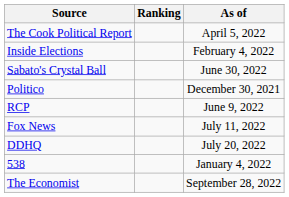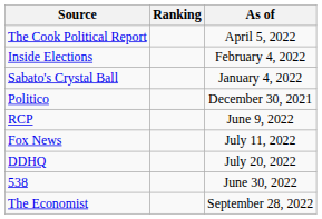Sabato's Crystal Ball | As of: June 30, 2022 -> January 4, 2022
538 | As of: January 4, 2022 -> June 30, 2022
